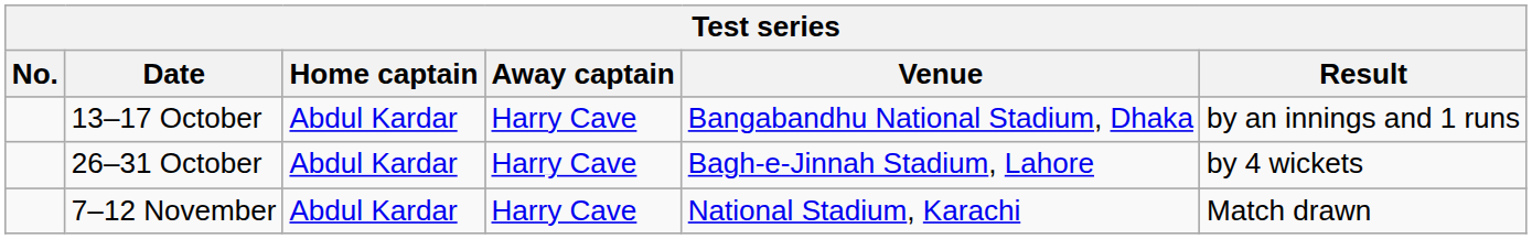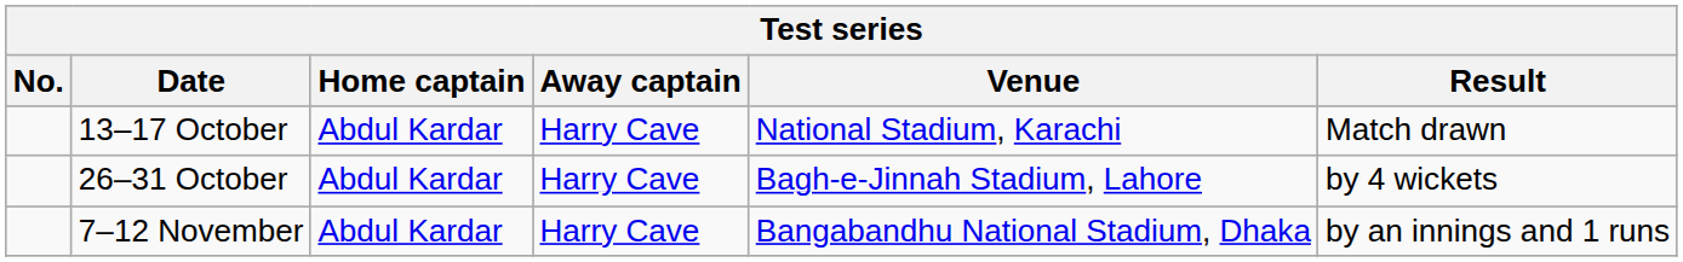13–17 October | Venue: Bangabandhu National Stadium, Dhaka -> National Stadium, Karachi
13–17 October | Result: by an innings and 1 runs -> Match drawn
7–12 November | Venue: National Stadium, Karachi -> Bangabandhu National Stadium, Dhaka
7–12 November | Result: Match drawn -> by an innings and 1 runs
